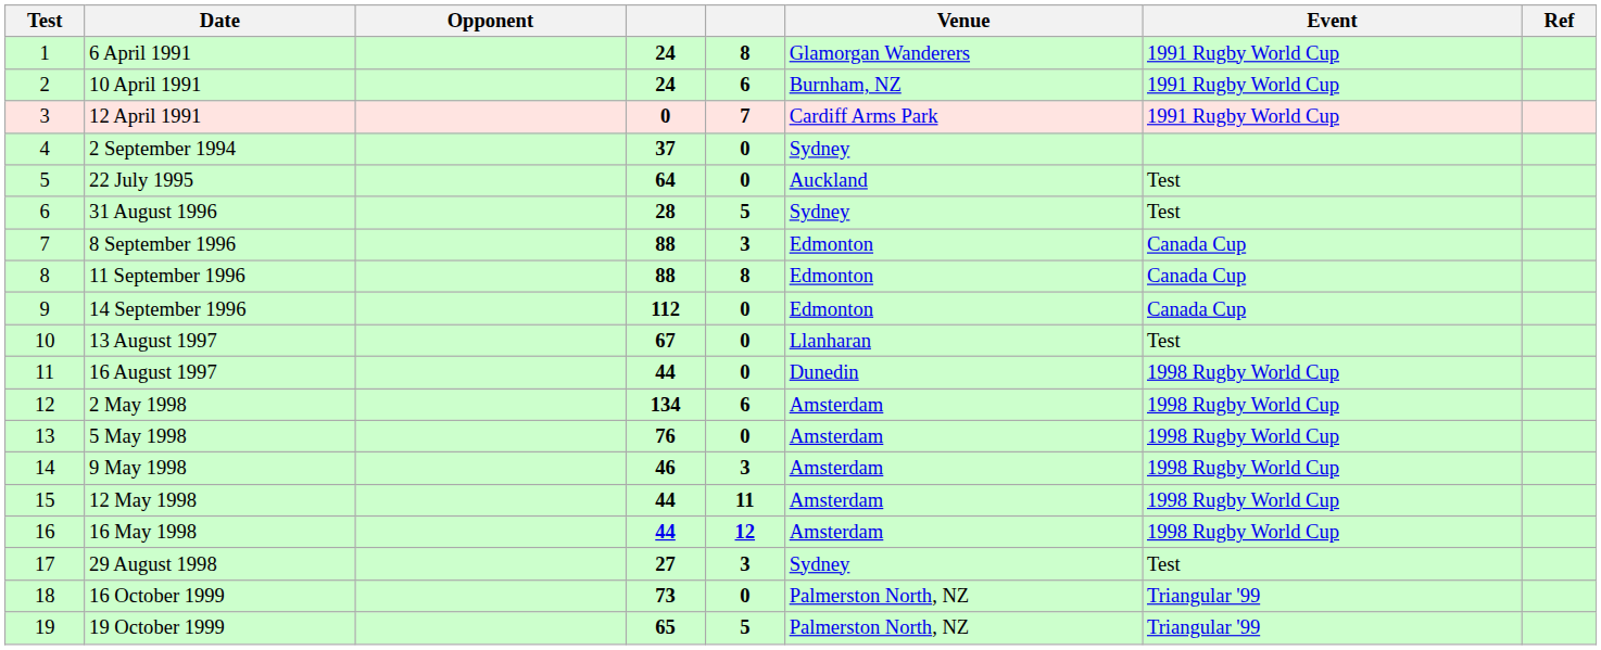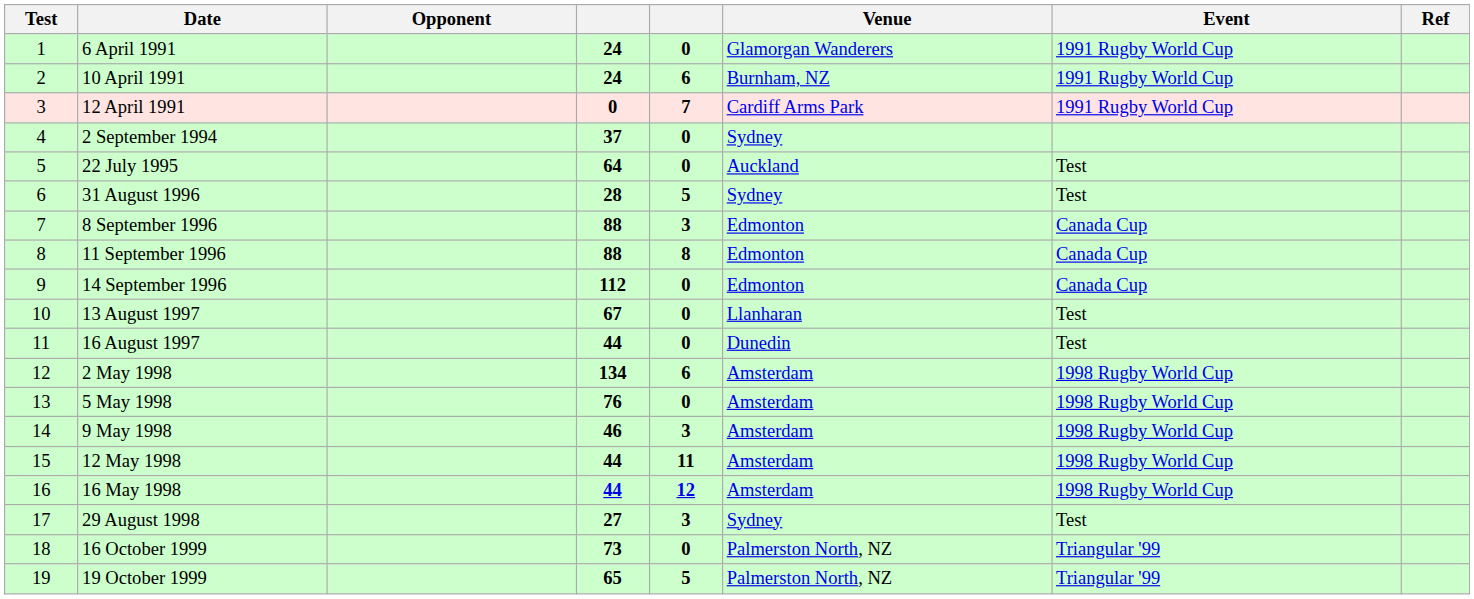6 April 1991 | column 5: 8 -> 0
16 August 1997 | Event: 1998 Rugby World Cup -> Test
